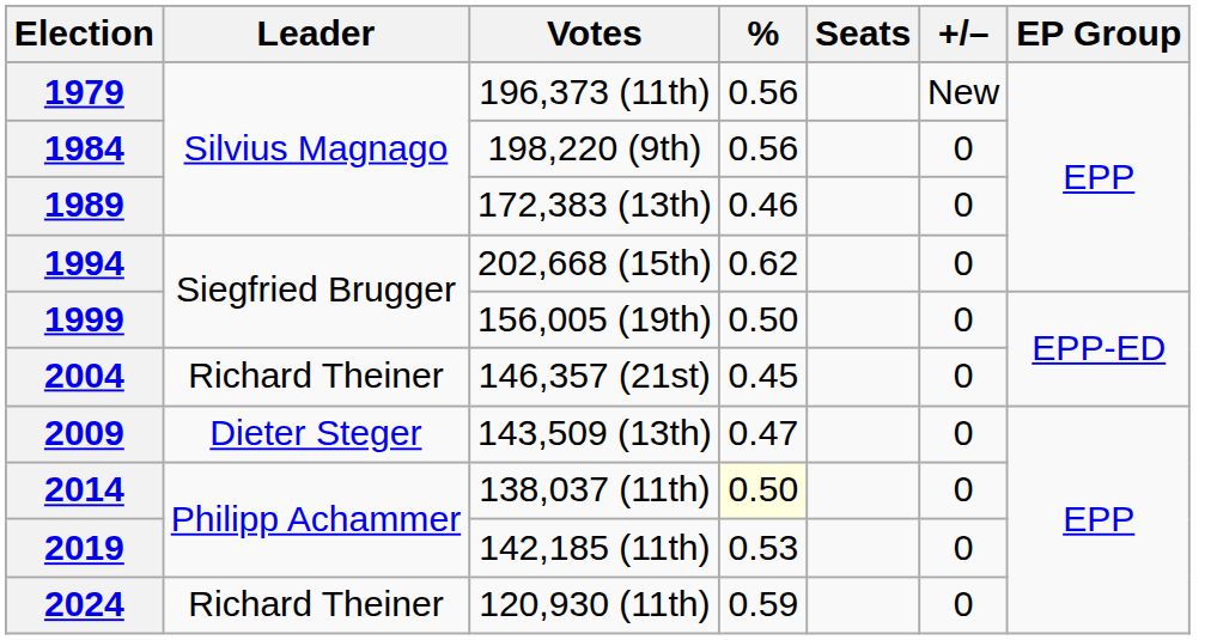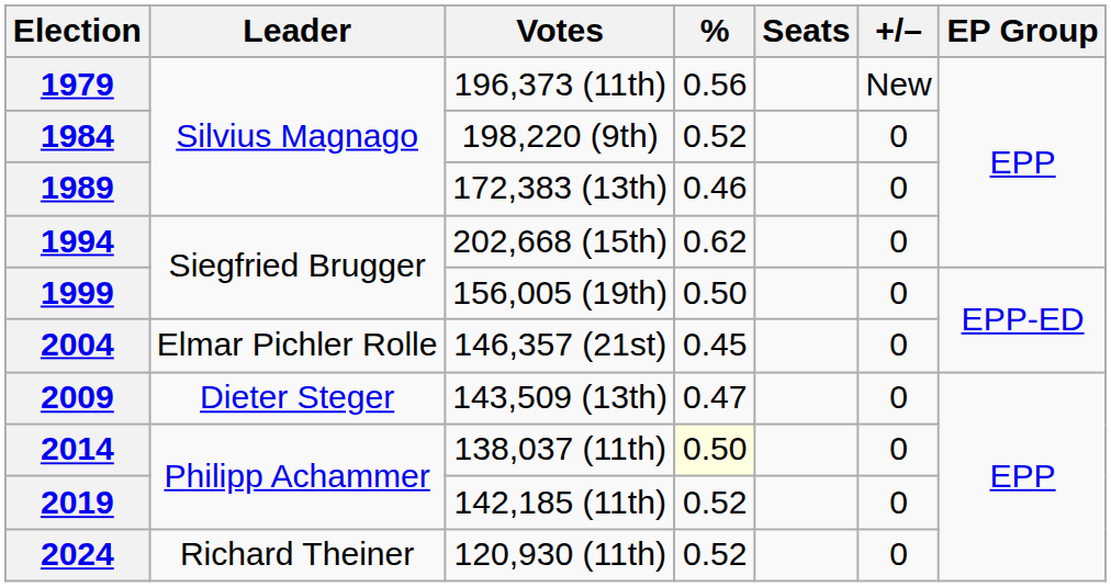1984 | %: 0.56 -> 0.52
2004 | Leader: Richard Theiner -> Elmar Pichler Rolle
2019 | %: 0.53 -> 0.52
2024 | %: 0.59 -> 0.52
